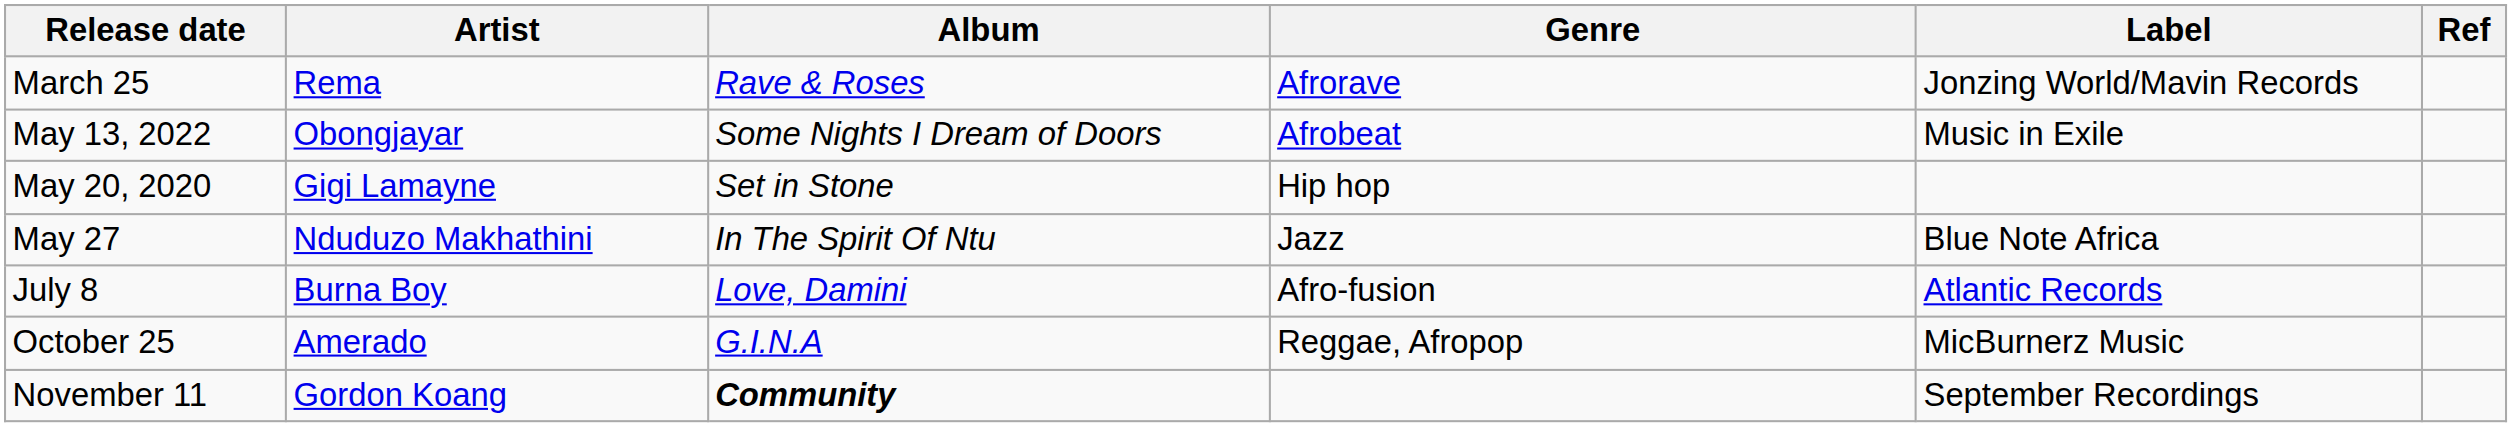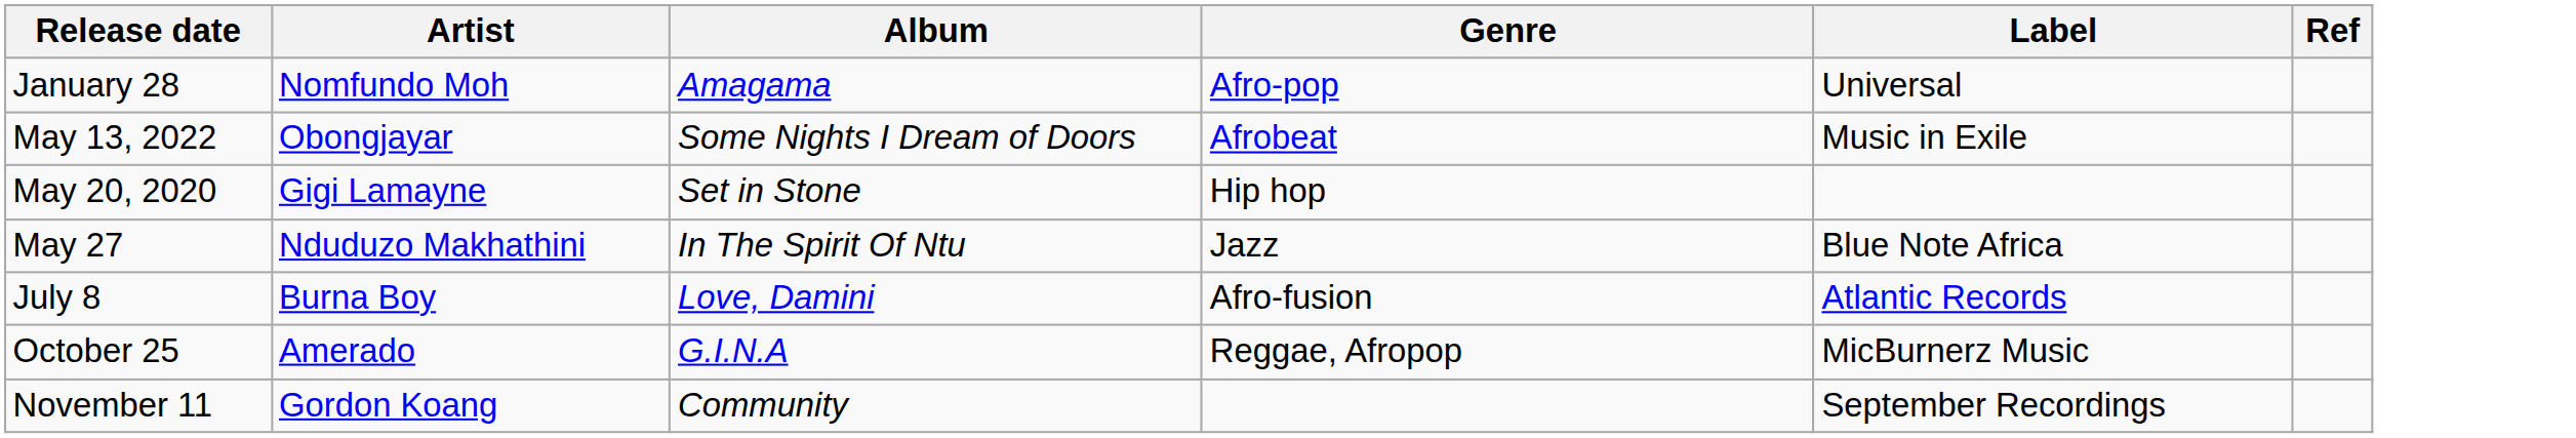+ row: January 28 | Nomfundo Moh | Amagama | Afro-pop | Universal
- row: March 25 | Rema | Rave & Roses | Afrorave | Jonzing World/Mavin Records
November 11 | Album: bold -> normal
